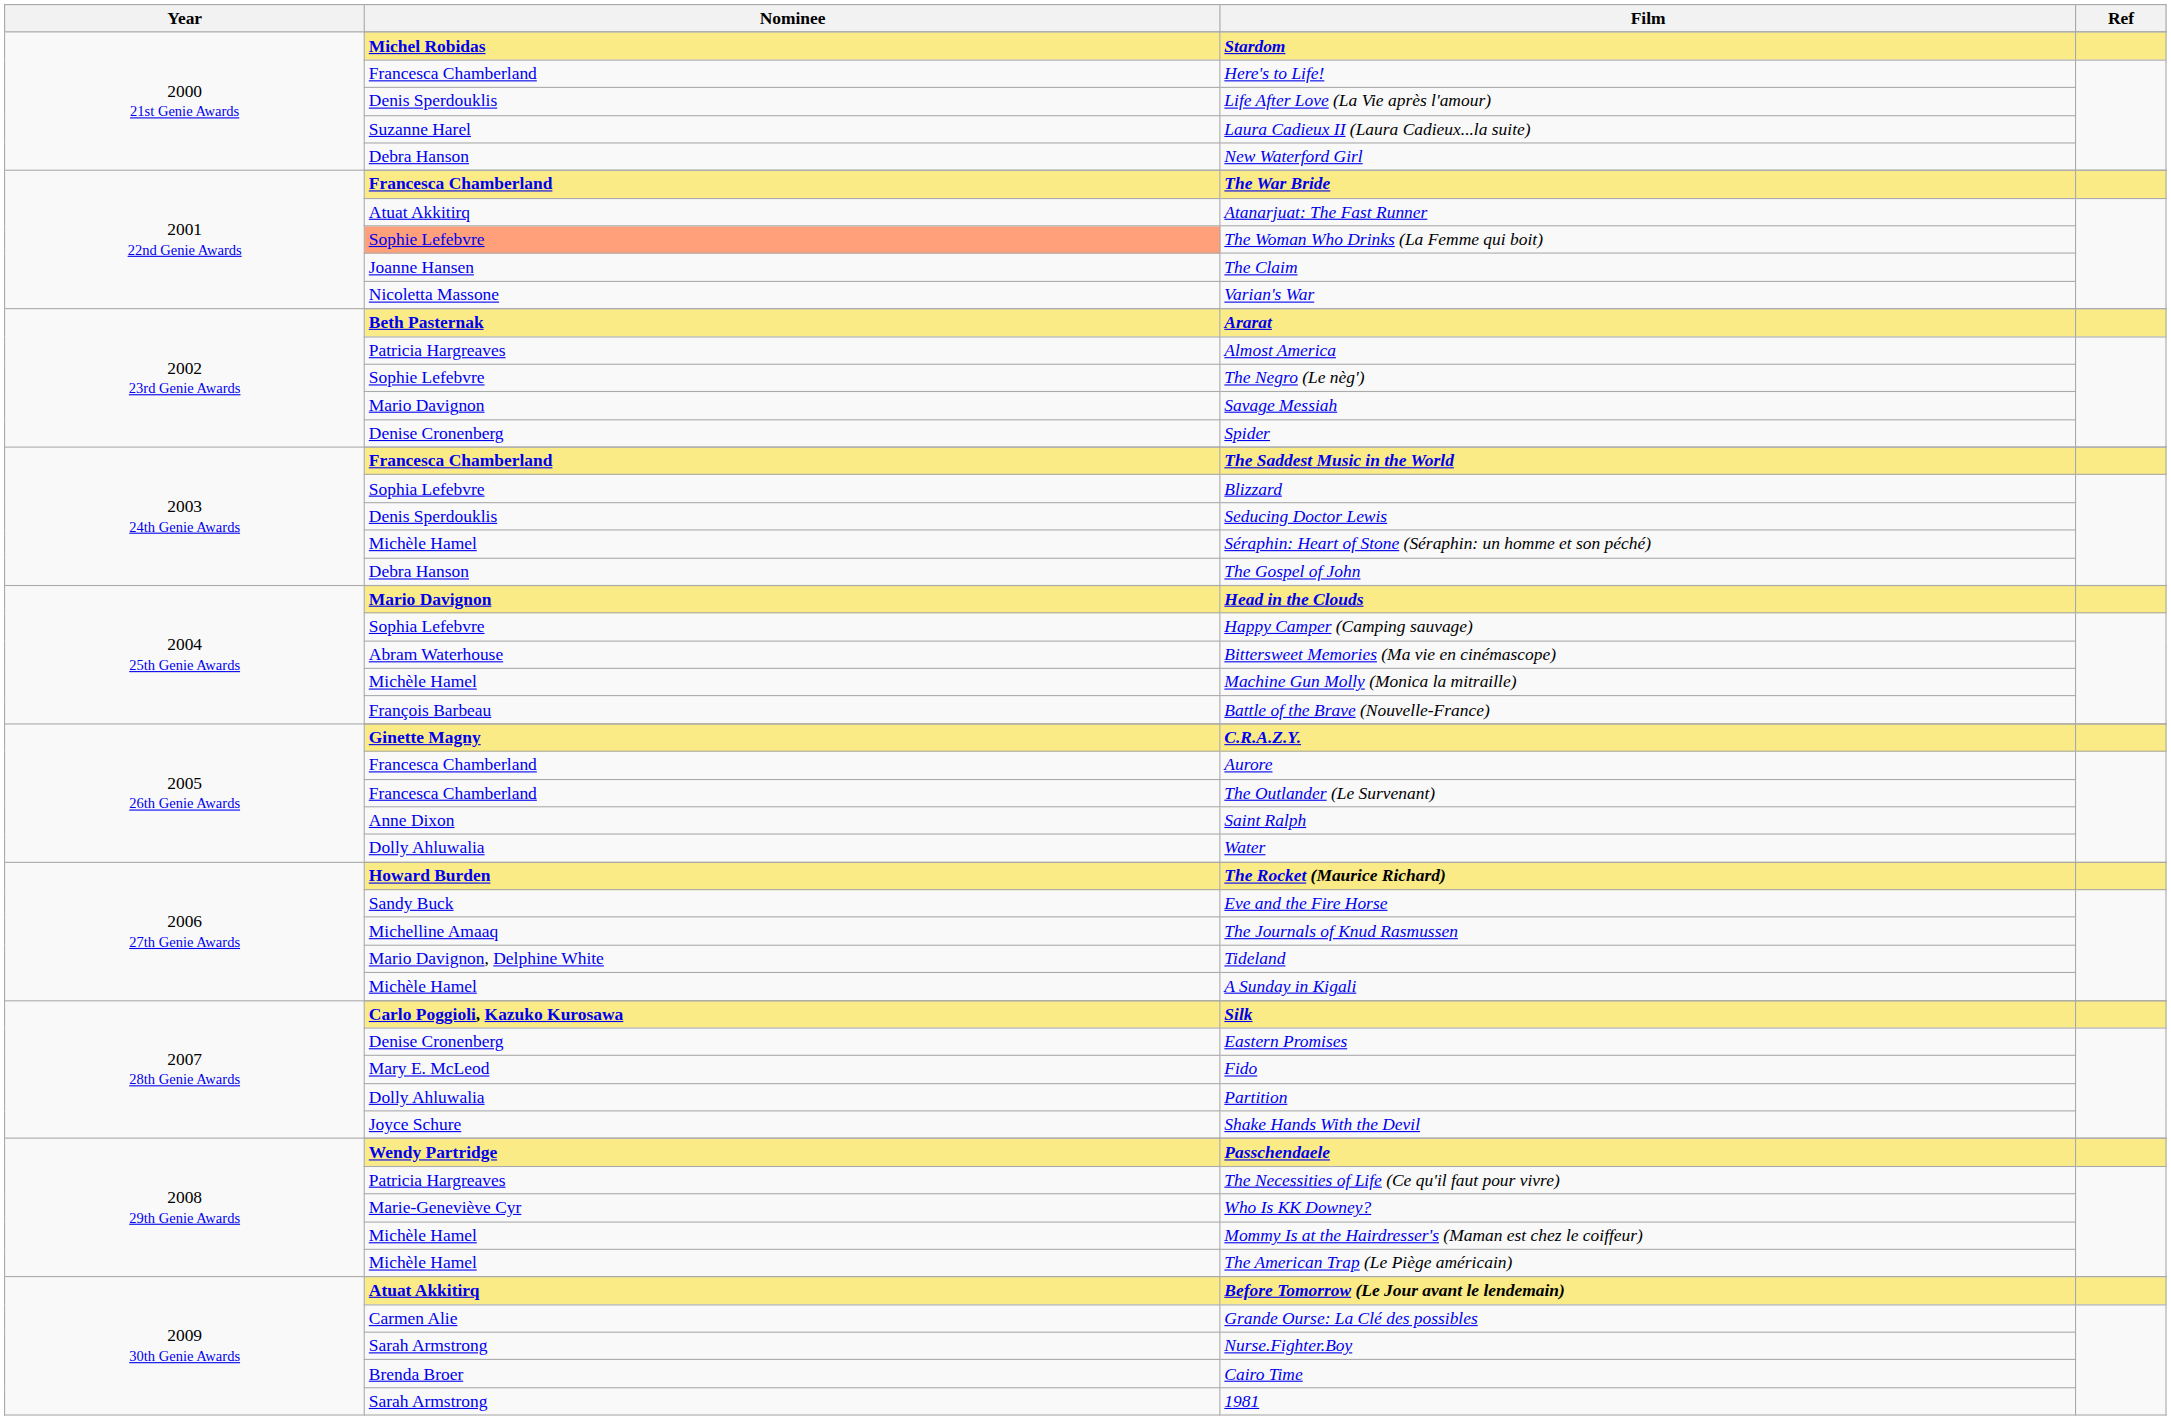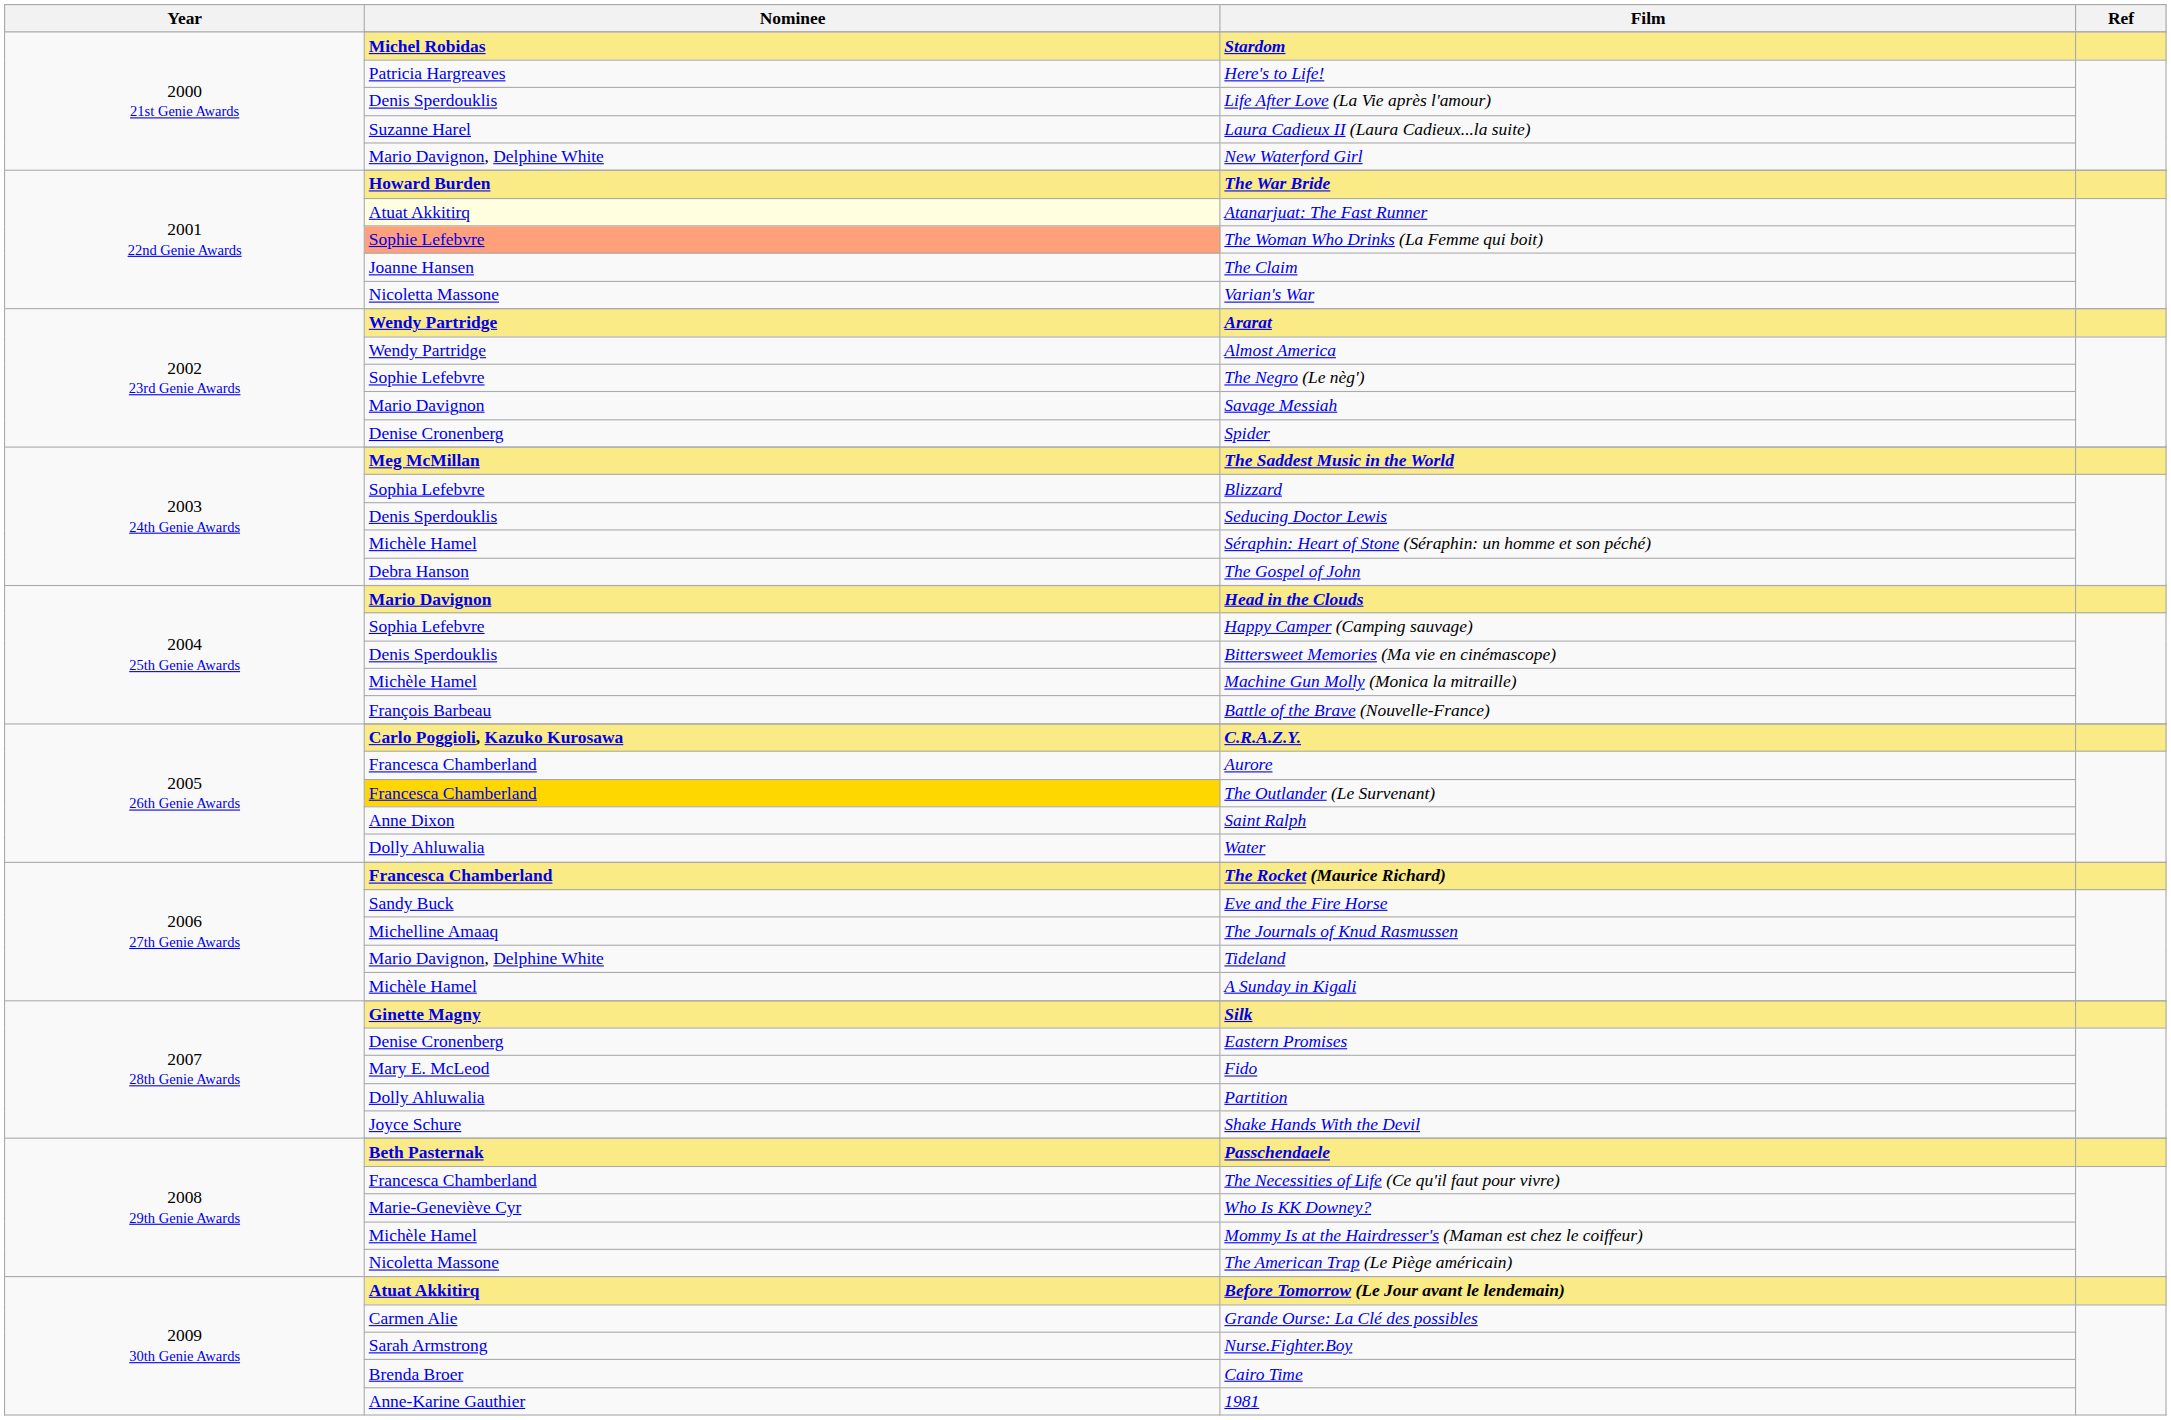Here's to Life! | Nominee: Francesca Chamberland -> Patricia Hargreaves
New Waterford Girl | Nominee: Debra Hanson -> Mario Davignon, Delphine White
The War Bride | Nominee: Francesca Chamberland -> Howard Burden
Atanarjuat: The Fast Runner | Nominee: no background -> lightyellow background
Ararat | Nominee: Beth Pasternak -> Wendy Partridge
Almost America | Nominee: Patricia Hargreaves -> Wendy Partridge
The Saddest Music in the World | Nominee: Francesca Chamberland -> Meg McMillan
Bittersweet Memories (Ma vie en cinémascope) | Nominee: Abram Waterhouse -> Denis Sperdouklis
C.R.A.Z.Y. | Nominee: Ginette Magny -> Carlo Poggioli, Kazuko Kurosawa
The Outlander (Le Survenant) | Nominee: no background -> gold background
The Rocket (Maurice Richard) | Nominee: Howard Burden -> Francesca Chamberland
Silk | Nominee: Carlo Poggioli, Kazuko Kurosawa -> Ginette Magny
Passchendaele | Nominee: Wendy Partridge -> Beth Pasternak
The Necessities of Life (Ce qu'il faut pour vivre) | Nominee: Patricia Hargreaves -> Francesca Chamberland
The American Trap (Le Piège américain) | Nominee: Michèle Hamel -> Nicoletta Massone
1981 | Nominee: Sarah Armstrong -> Anne-Karine Gauthier
